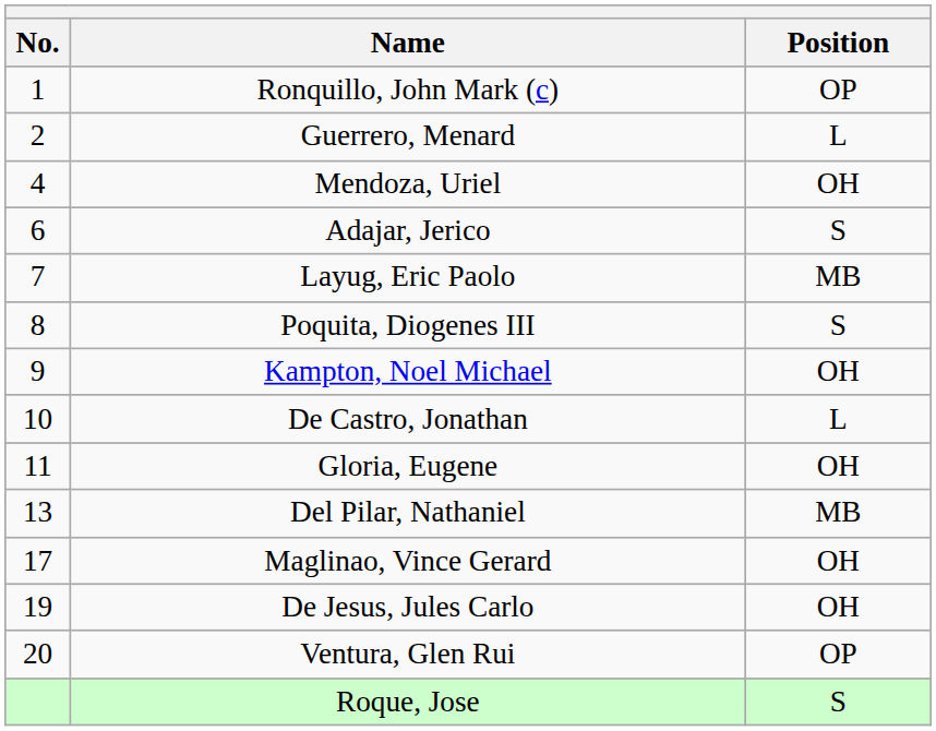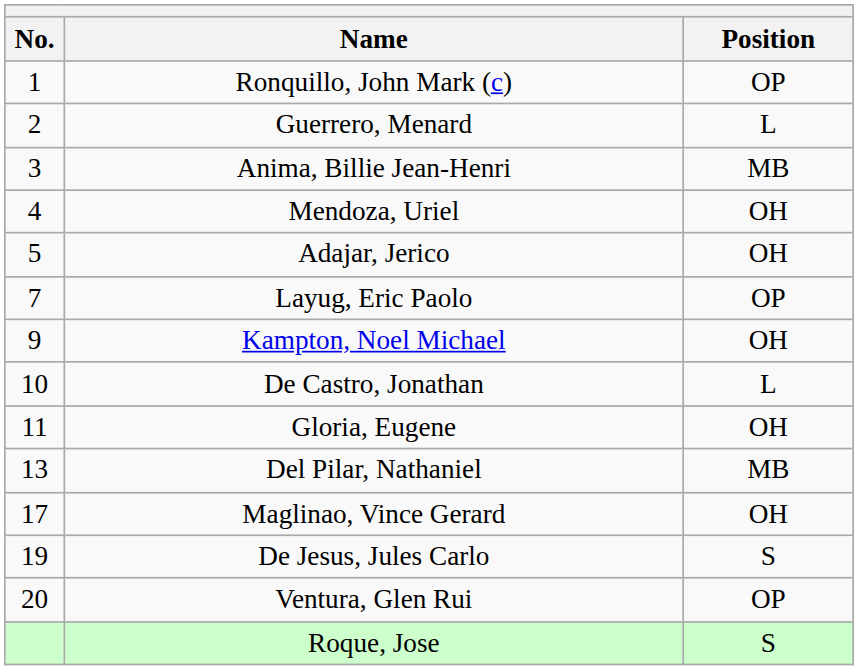+ row: 3 | Anima, Billie Jean-Henri | MB
Adajar, Jerico | No.: 6 -> 5
Adajar, Jerico | Position: S -> OH
Layug, Eric Paolo | Position: MB -> OP
- row: 8 | Poquita, Diogenes III | S
De Jesus, Jules Carlo | Position: OH -> S
